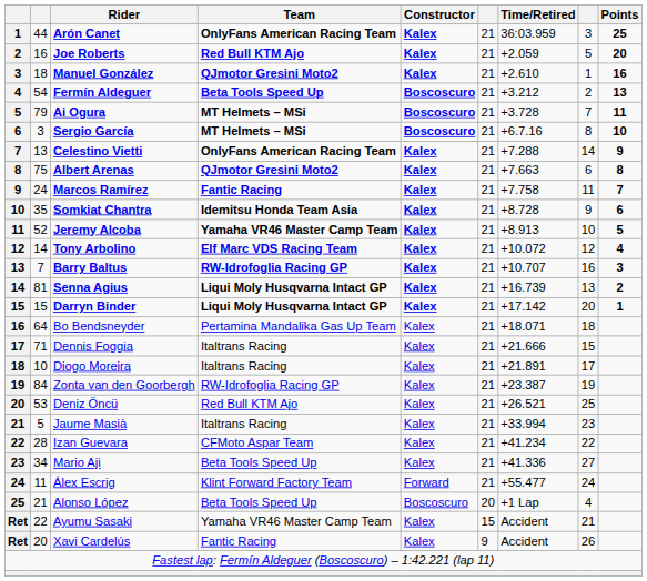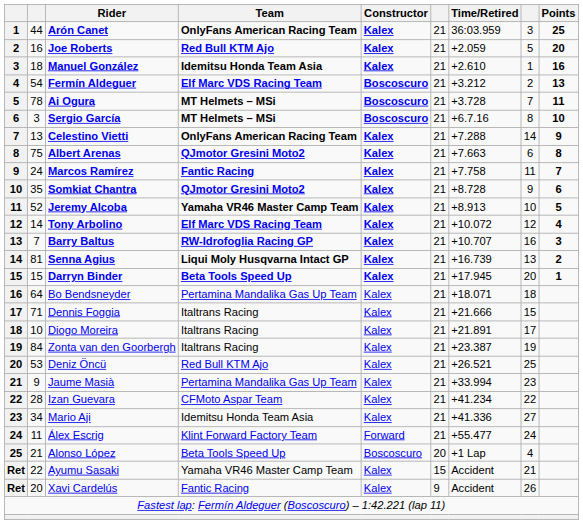Manuel González | Team: QJmotor Gresini Moto2 -> Idemitsu Honda Team Asia
Fermín Aldeguer | Team: Beta Tools Speed Up -> Elf Marc VDS Racing Team
Ai Ogura | column 2: 79 -> 78
Somkiat Chantra | Team: Idemitsu Honda Team Asia -> QJmotor Gresini Moto2
Darryn Binder | Team: Liqui Moly Husqvarna Intact GP -> Beta Tools Speed Up
Darryn Binder | Time/Retired: +17.142 -> +17.945
Zonta van den Goorbergh | Team: RW-Idrofoglia Racing GP -> Italtrans Racing
Jaume Masià | column 2: 5 -> 9
Jaume Masià | Team: Italtrans Racing -> Pertamina Mandalika Gas Up Team
Mario Aji | Team: Beta Tools Speed Up -> Idemitsu Honda Team Asia
